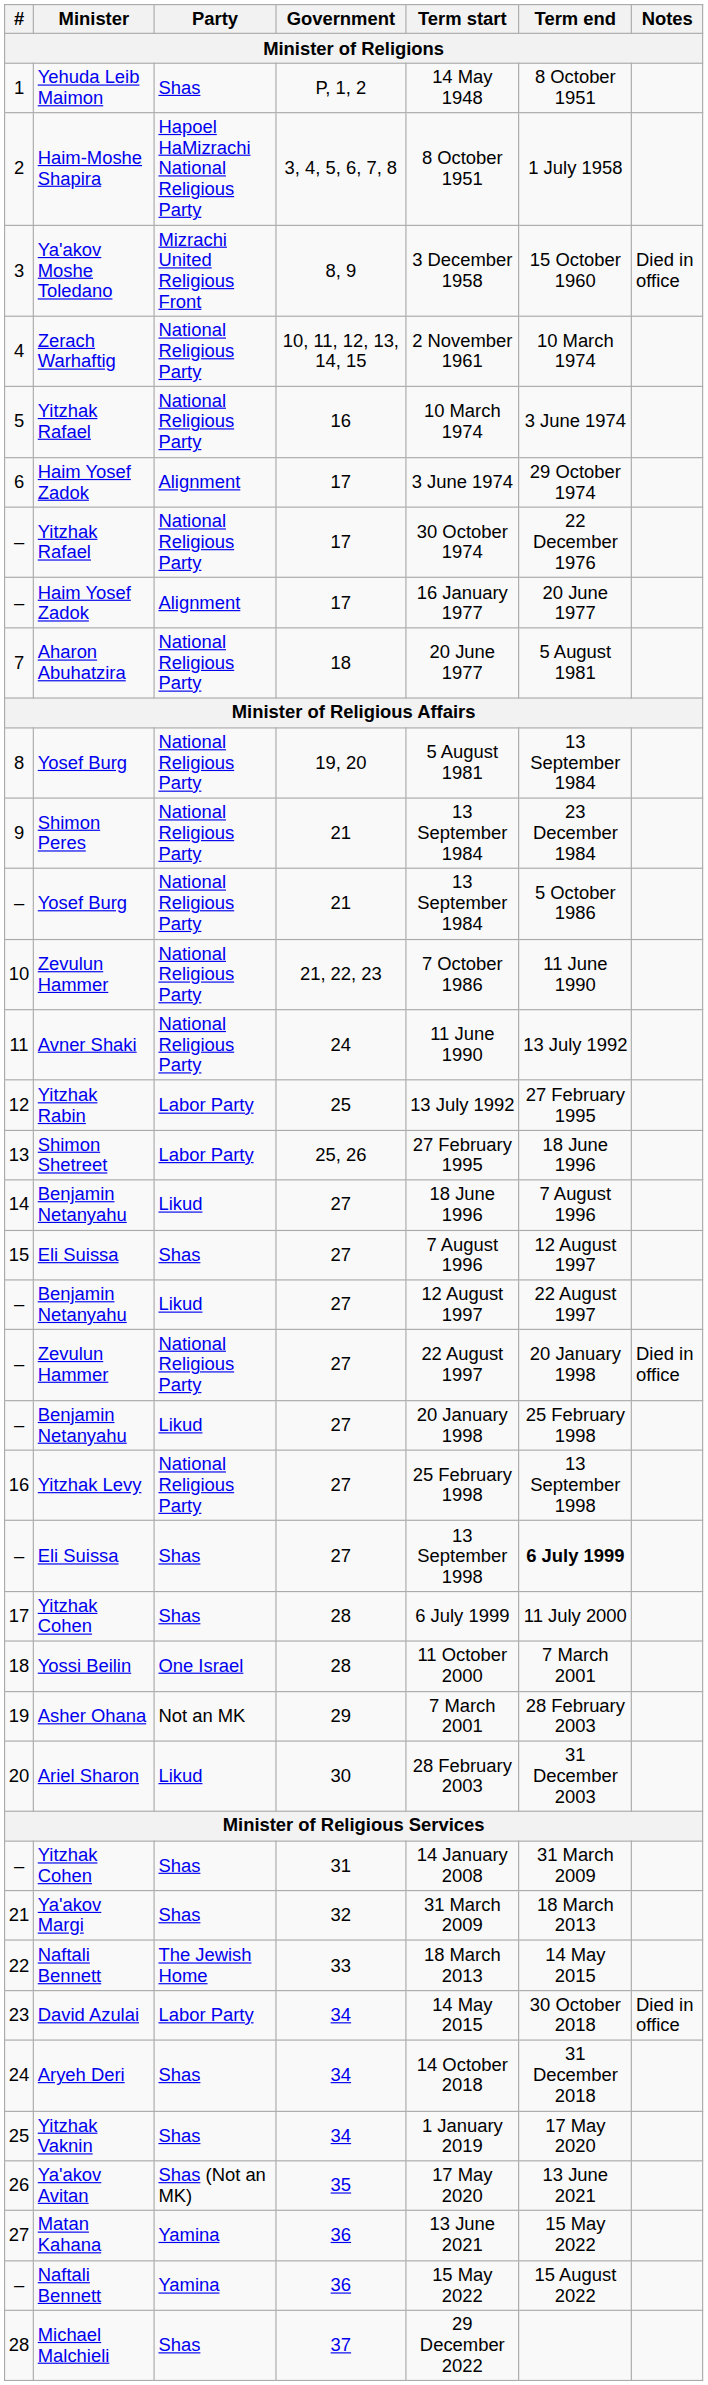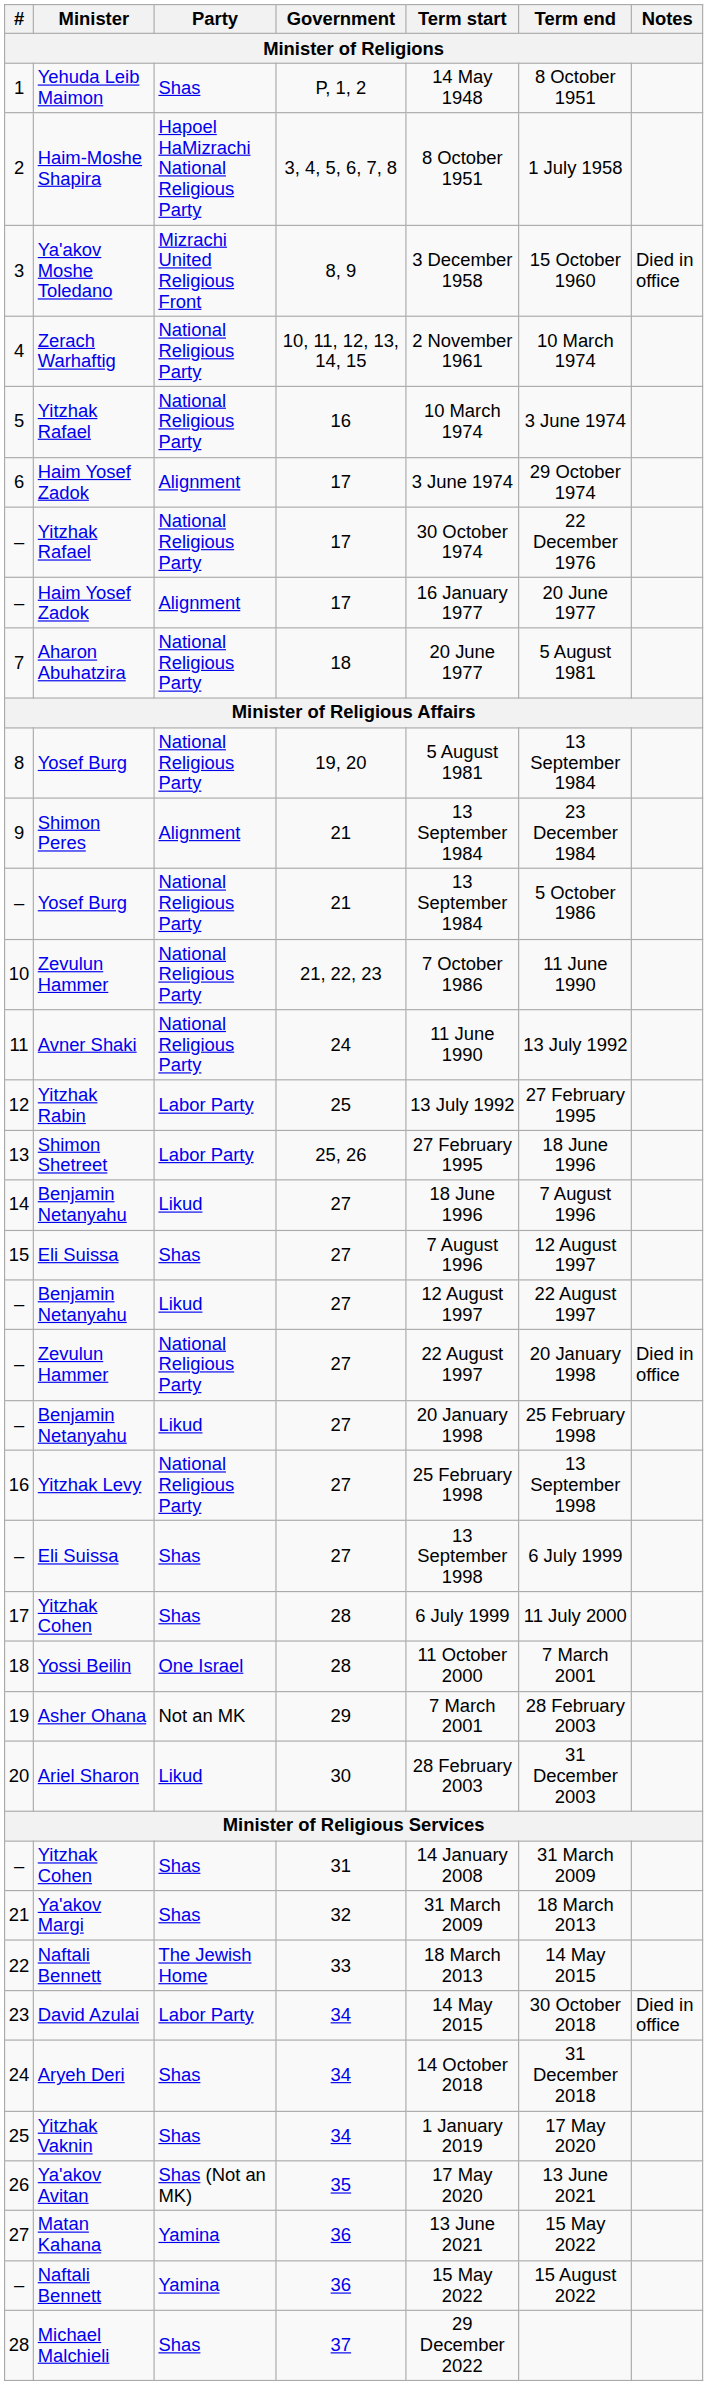9 | Party: National Religious Party -> Alignment
– / Eli Suissa | Term end: bold -> normal
